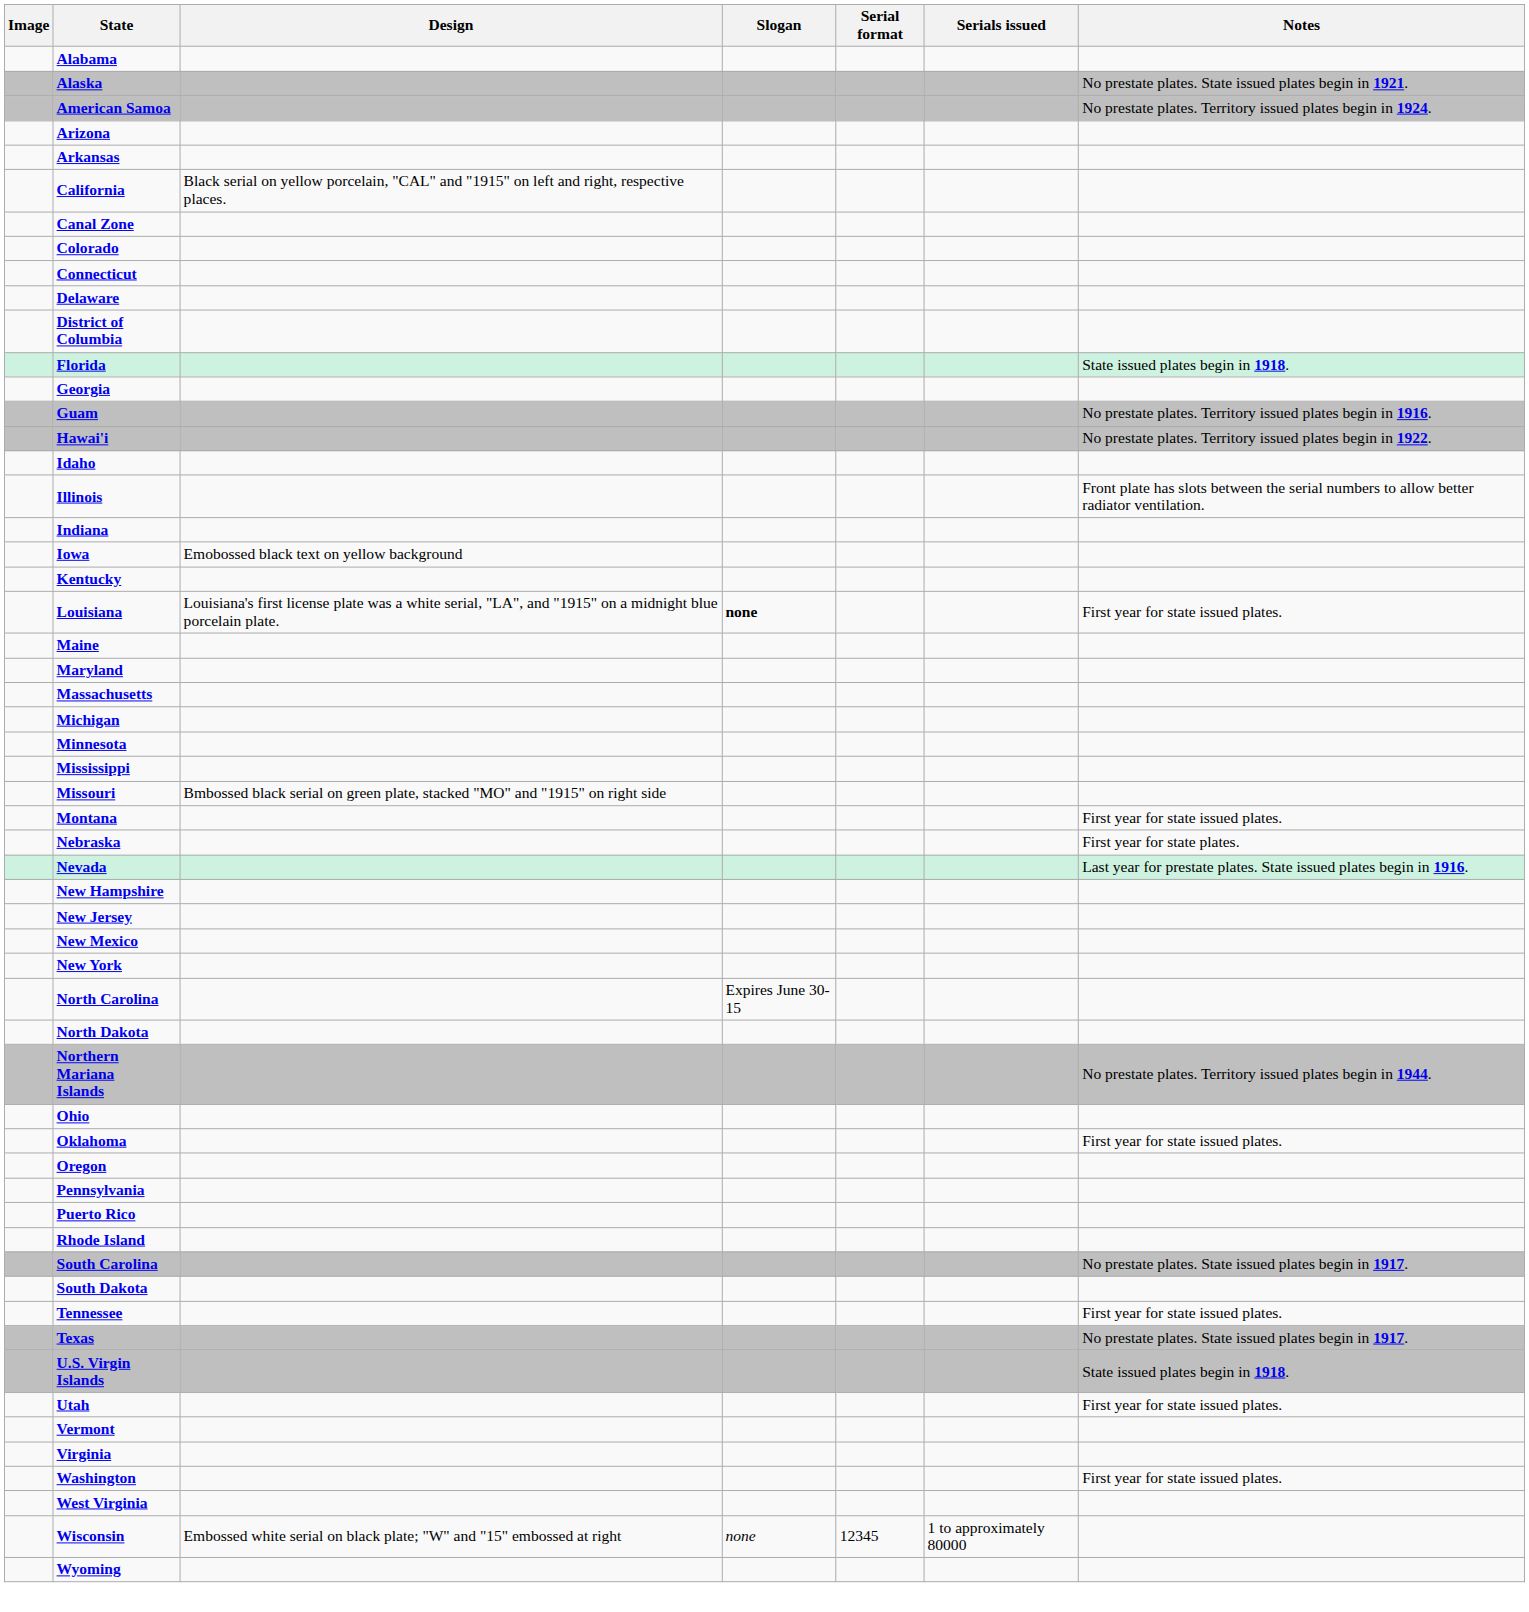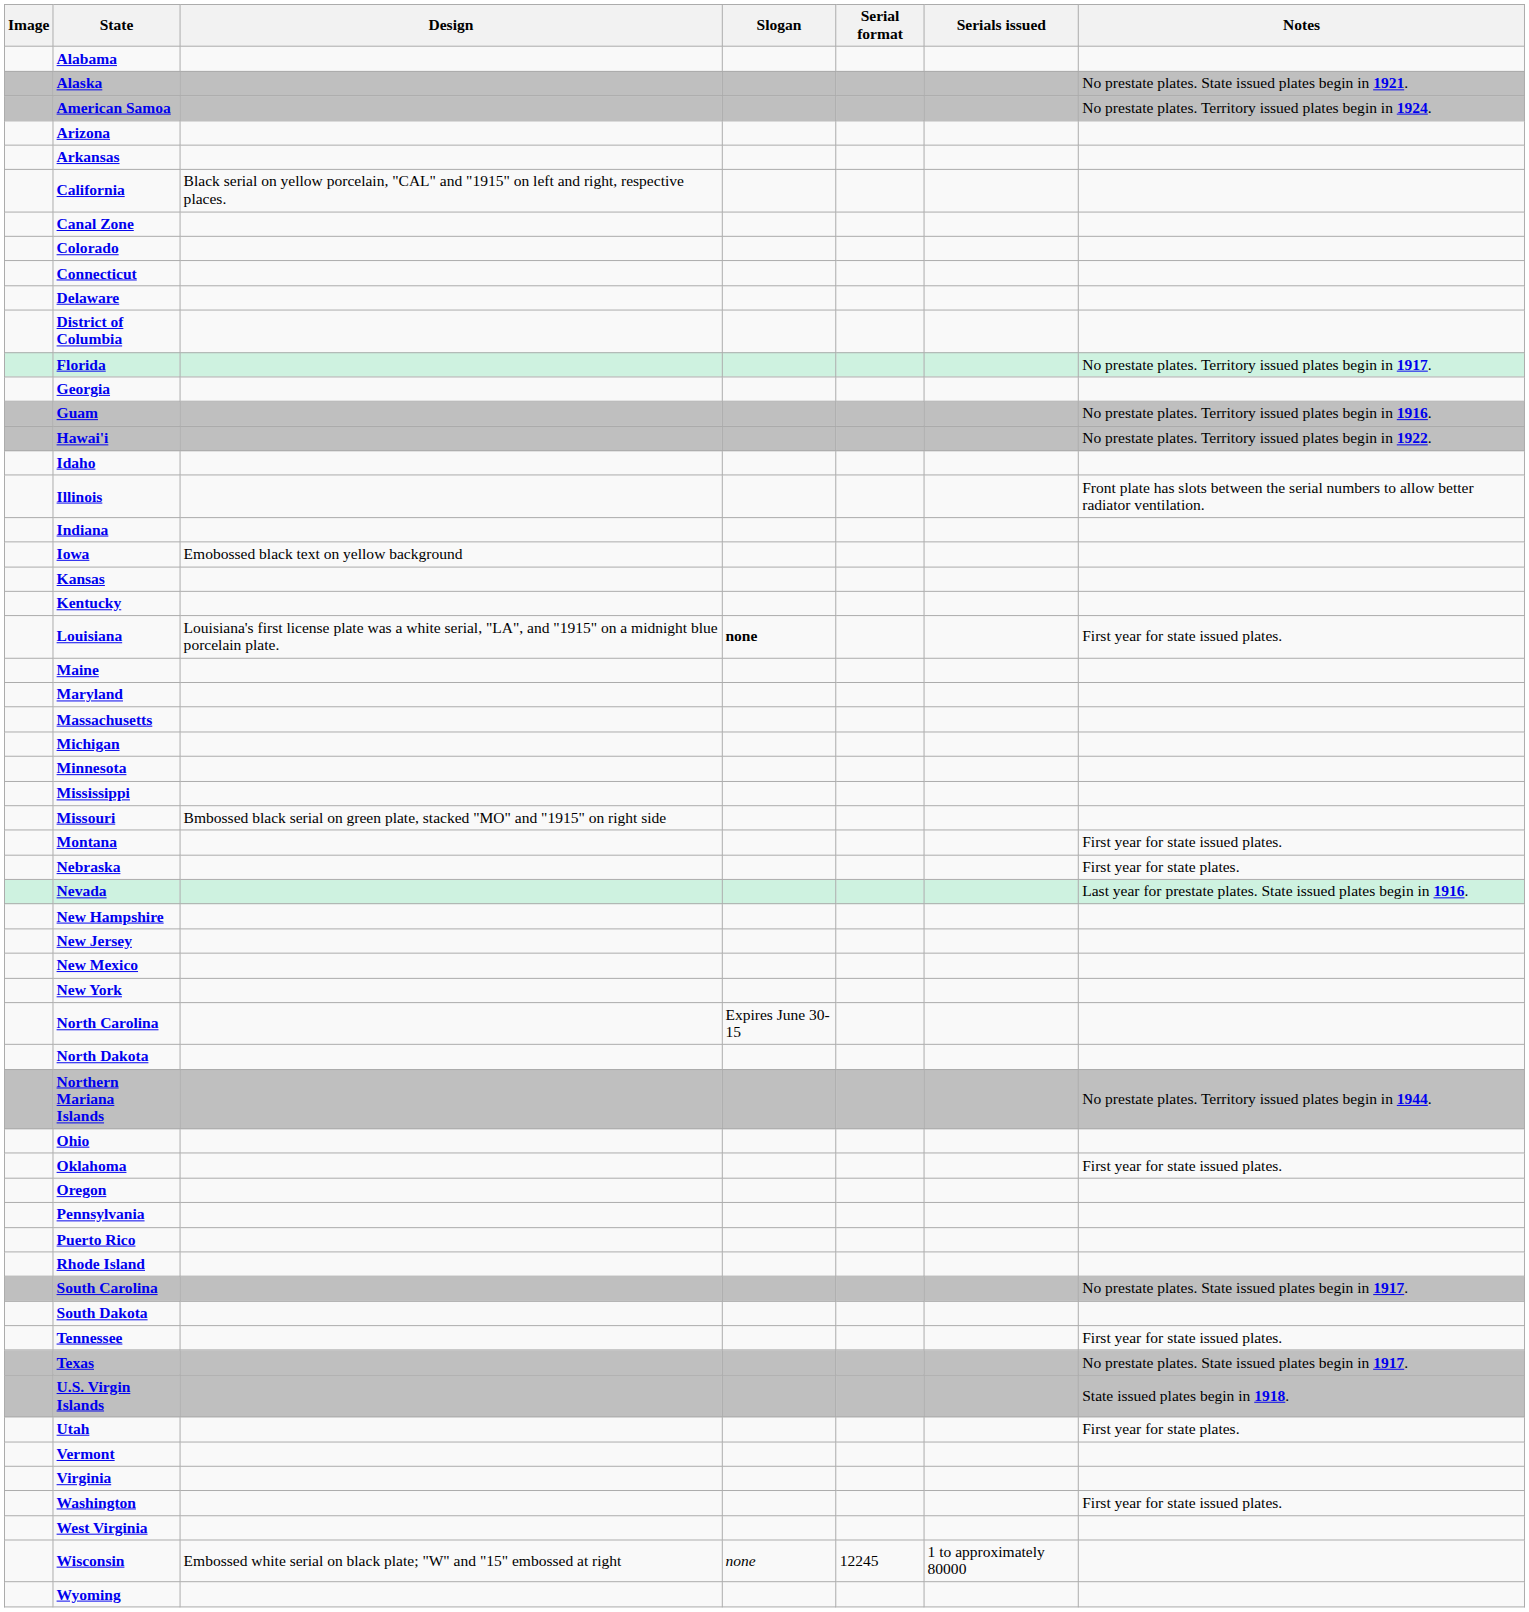Florida | Notes: State issued plates begin in 1918. -> No prestate plates. Territory issued plates begin in 1917.
+ row: Kansas
Utah | Notes: First year for state issued plates. -> First year for state plates.
Wisconsin | Serial format: 12345 -> 12245
